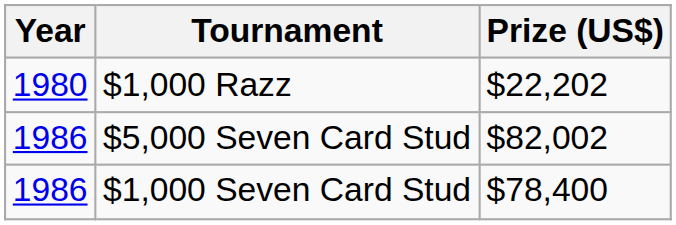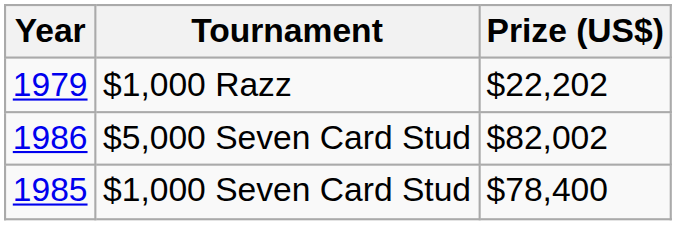$1,000 Razz | Year: 1980 -> 1979
$1,000 Seven Card Stud | Year: 1986 -> 1985
